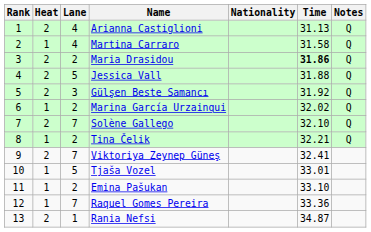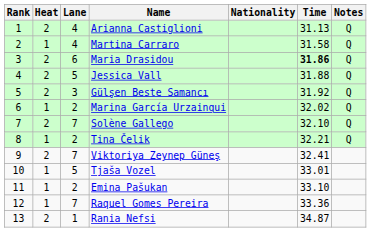Maria Drasidou | Lane: 2 -> 6
